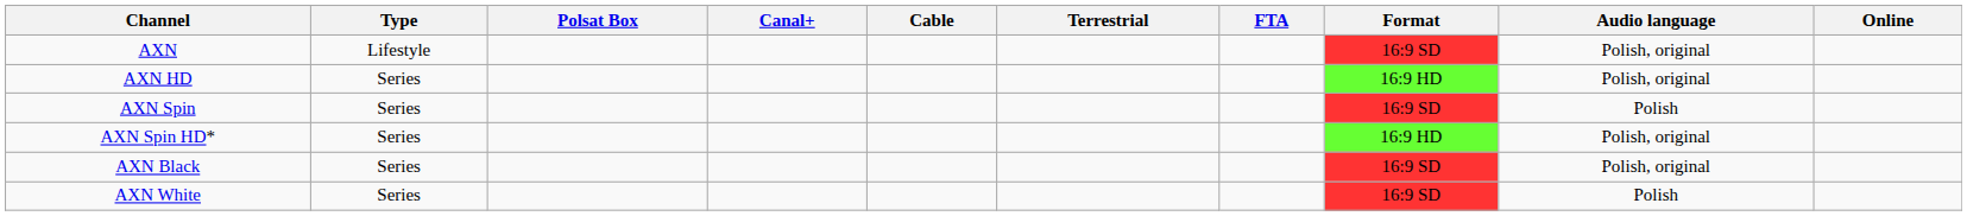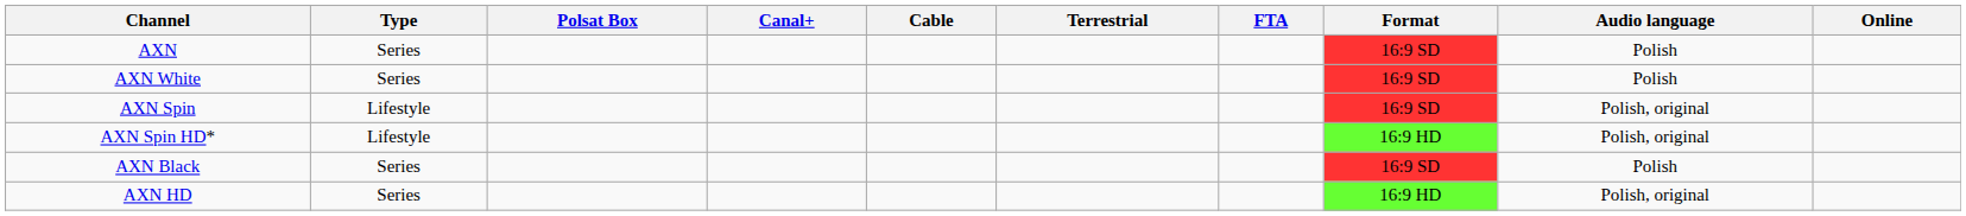AXN | Type: Lifestyle -> Series
AXN | Audio language: Polish, original -> Polish
rows swapped: AXN HD <-> AXN White
AXN Spin | Type: Series -> Lifestyle
AXN Spin | Audio language: Polish -> Polish, original
AXN Spin HD* | Type: Series -> Lifestyle
AXN Black | Audio language: Polish, original -> Polish
